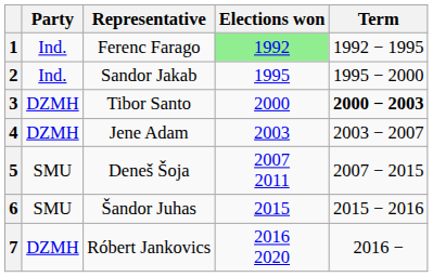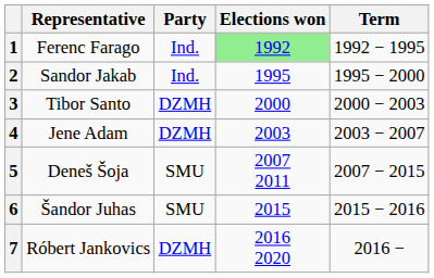columns swapped: Representative <-> Party
3 | Term: bold -> normal
